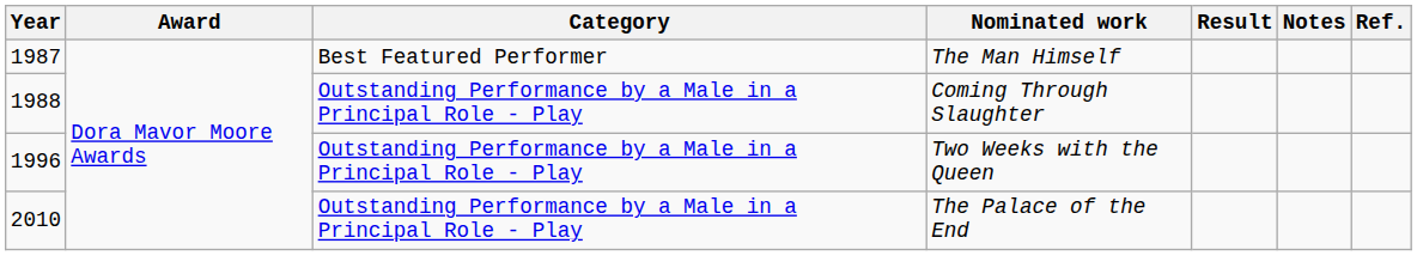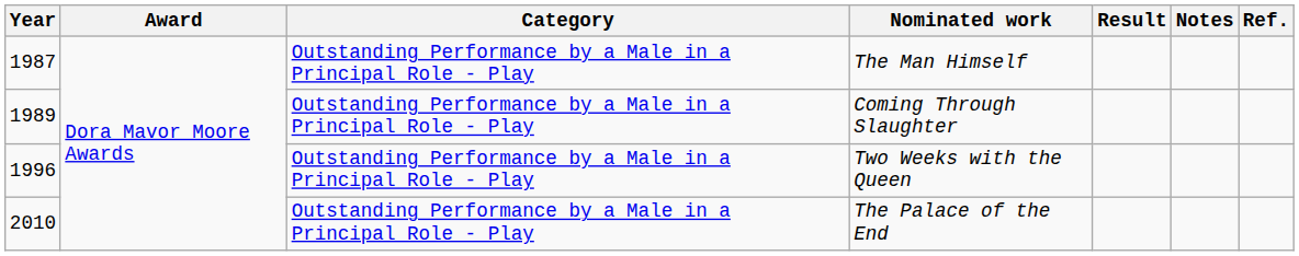The Man Himself | Category: Best Featured Performer -> Outstanding Performance by a Male in a Principal Role - Play
Coming Through Slaughter | Year: 1988 -> 1989
